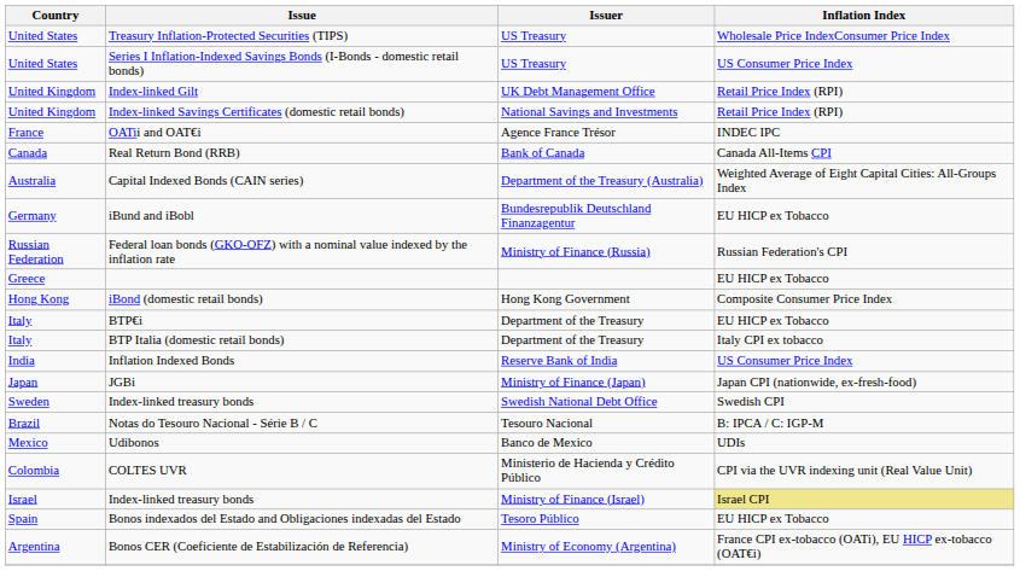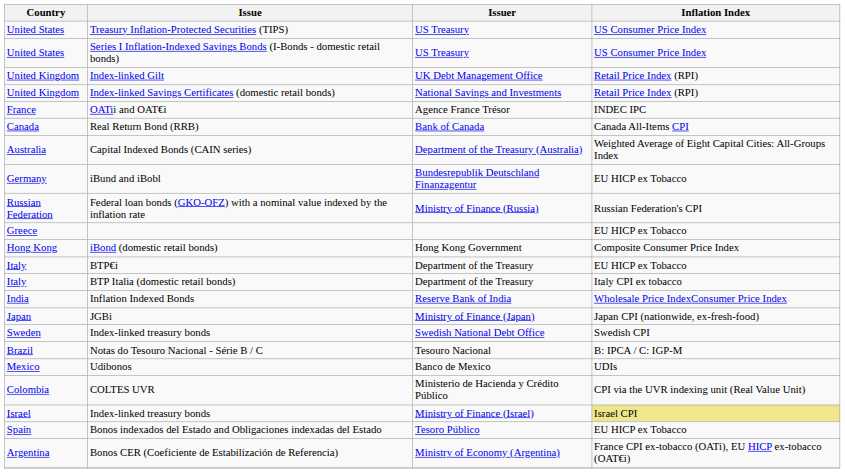Treasury Inflation-Protected Securities (TIPS) | Inflation Index: Wholesale Price IndexConsumer Price Index -> US Consumer Price Index
Inflation Indexed Bonds | Inflation Index: US Consumer Price Index -> Wholesale Price IndexConsumer Price Index
